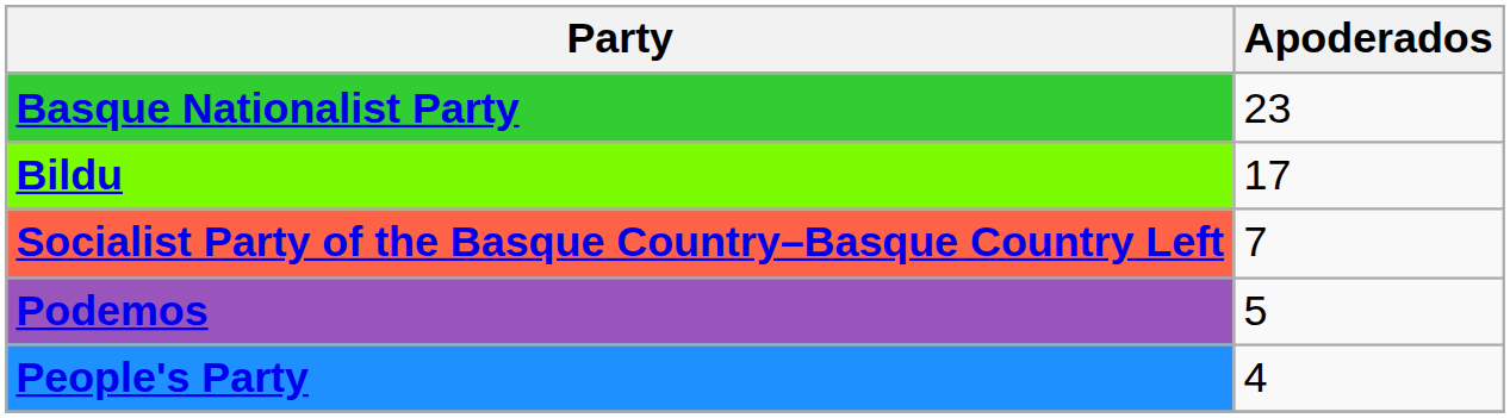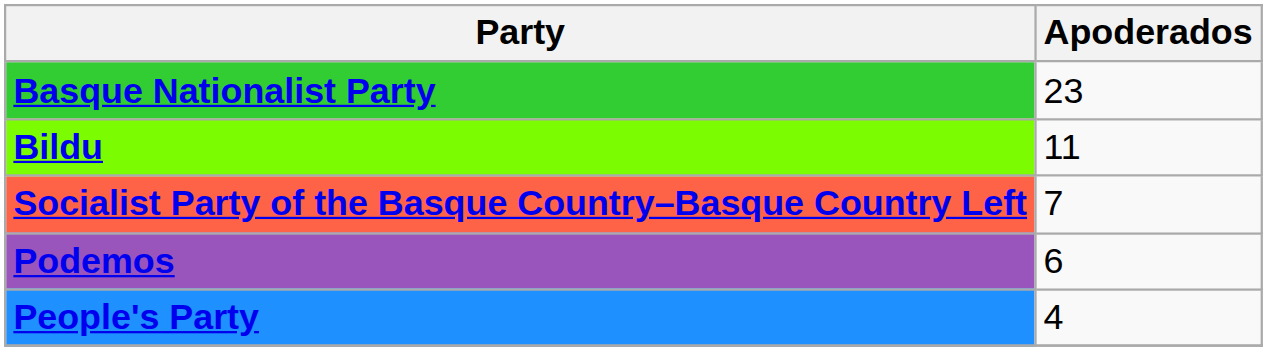Bildu | Apoderados: 17 -> 11
Podemos | Apoderados: 5 -> 6
